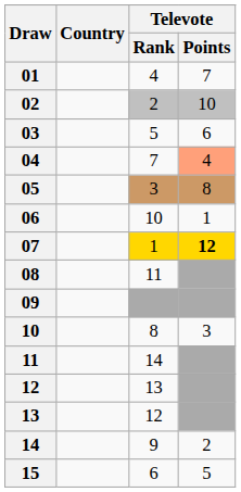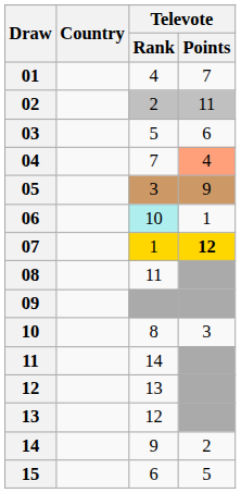02 | Televote / Points: 10 -> 11
05 | Televote / Points: 8 -> 9
06 | Televote / Rank: no background -> paleturquoise background
